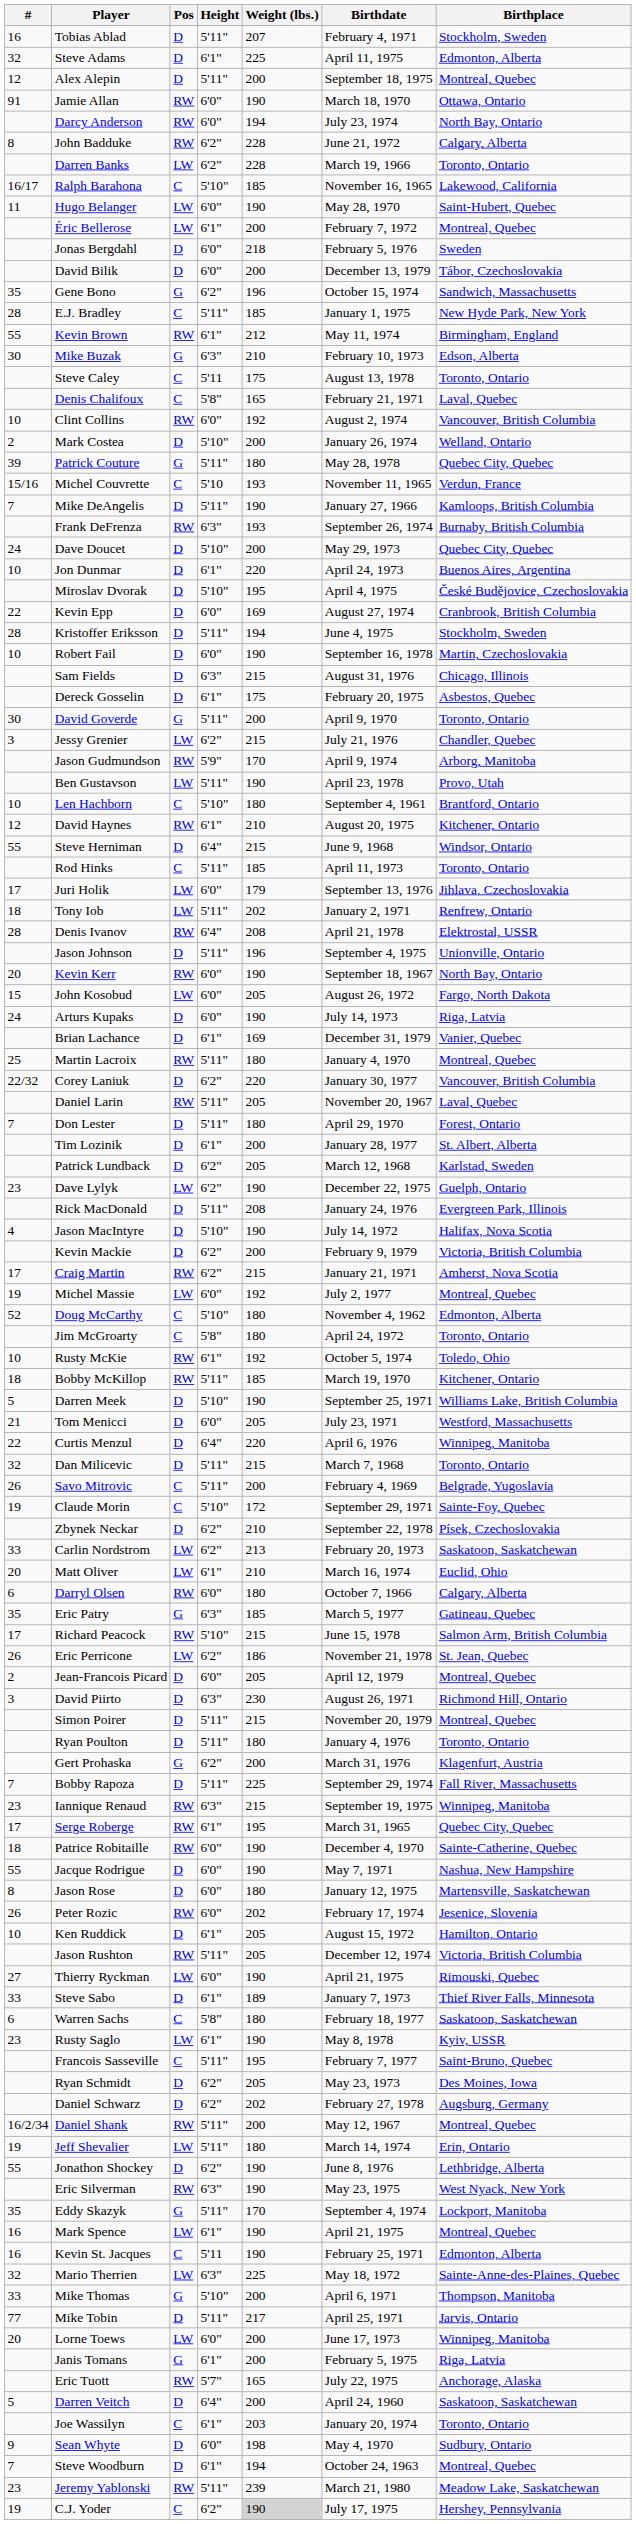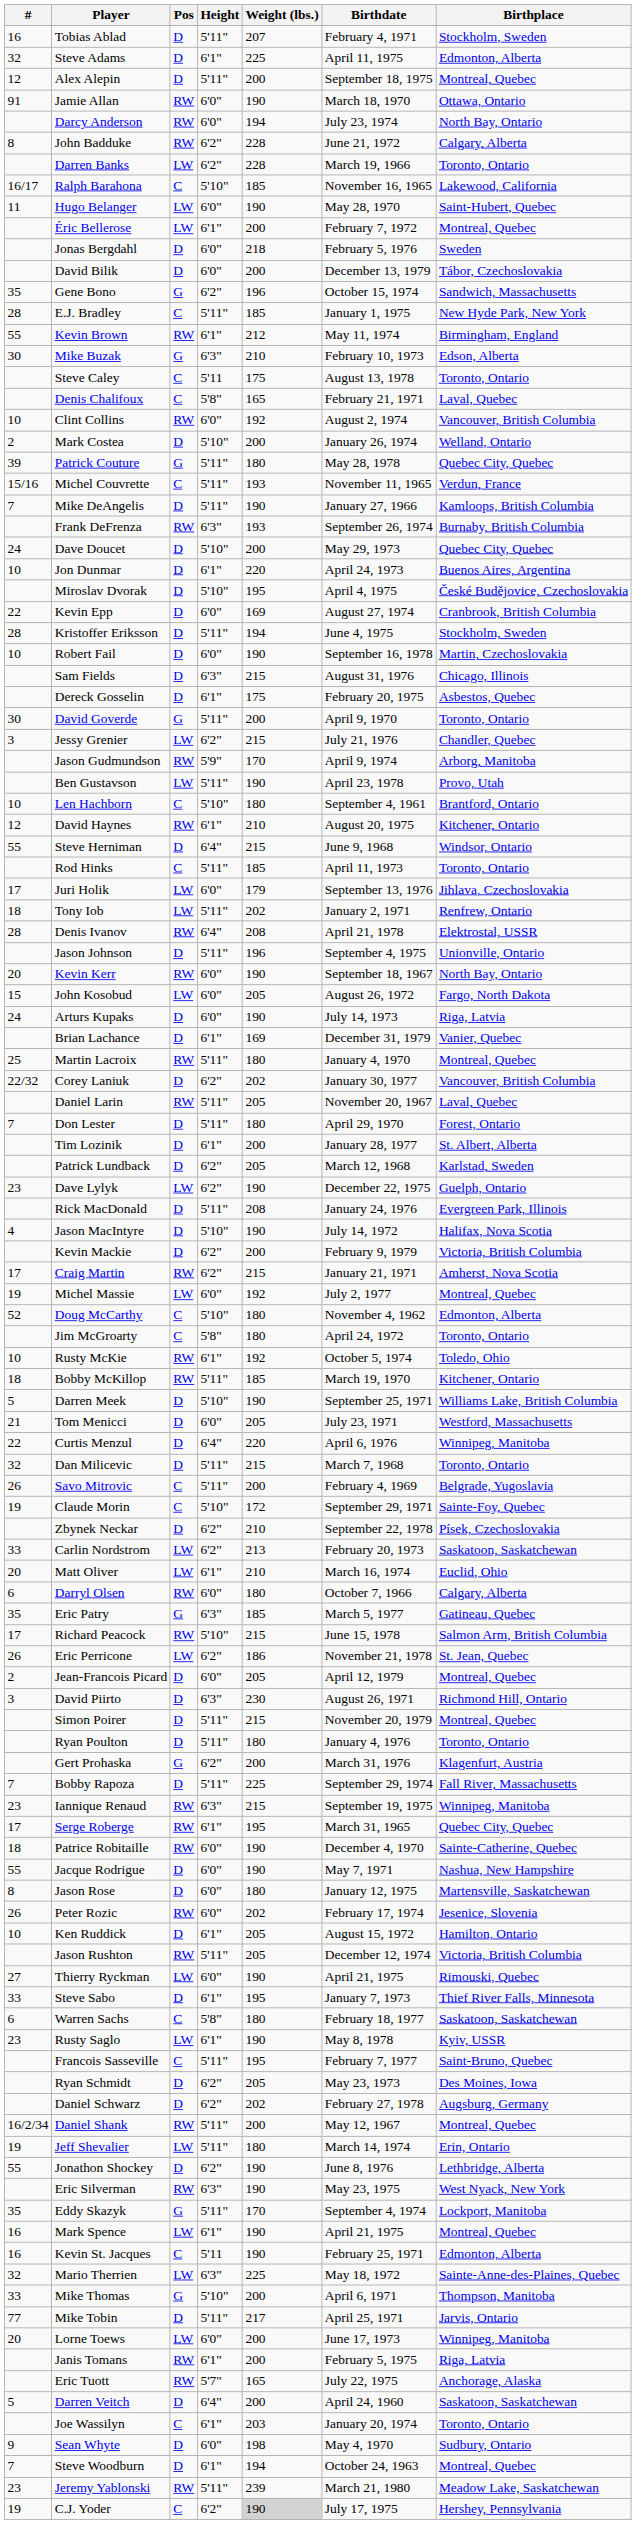Michel Couvrette | Height: 5'10 -> 5'11"
Corey Laniuk | Weight (lbs.): 220 -> 202
Steve Sabo | Weight (lbs.): 189 -> 195
Janis Tomans | Pos: G -> RW
